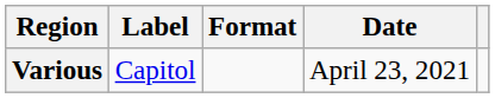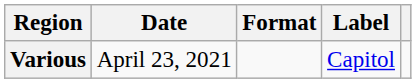columns swapped: Date <-> Label
